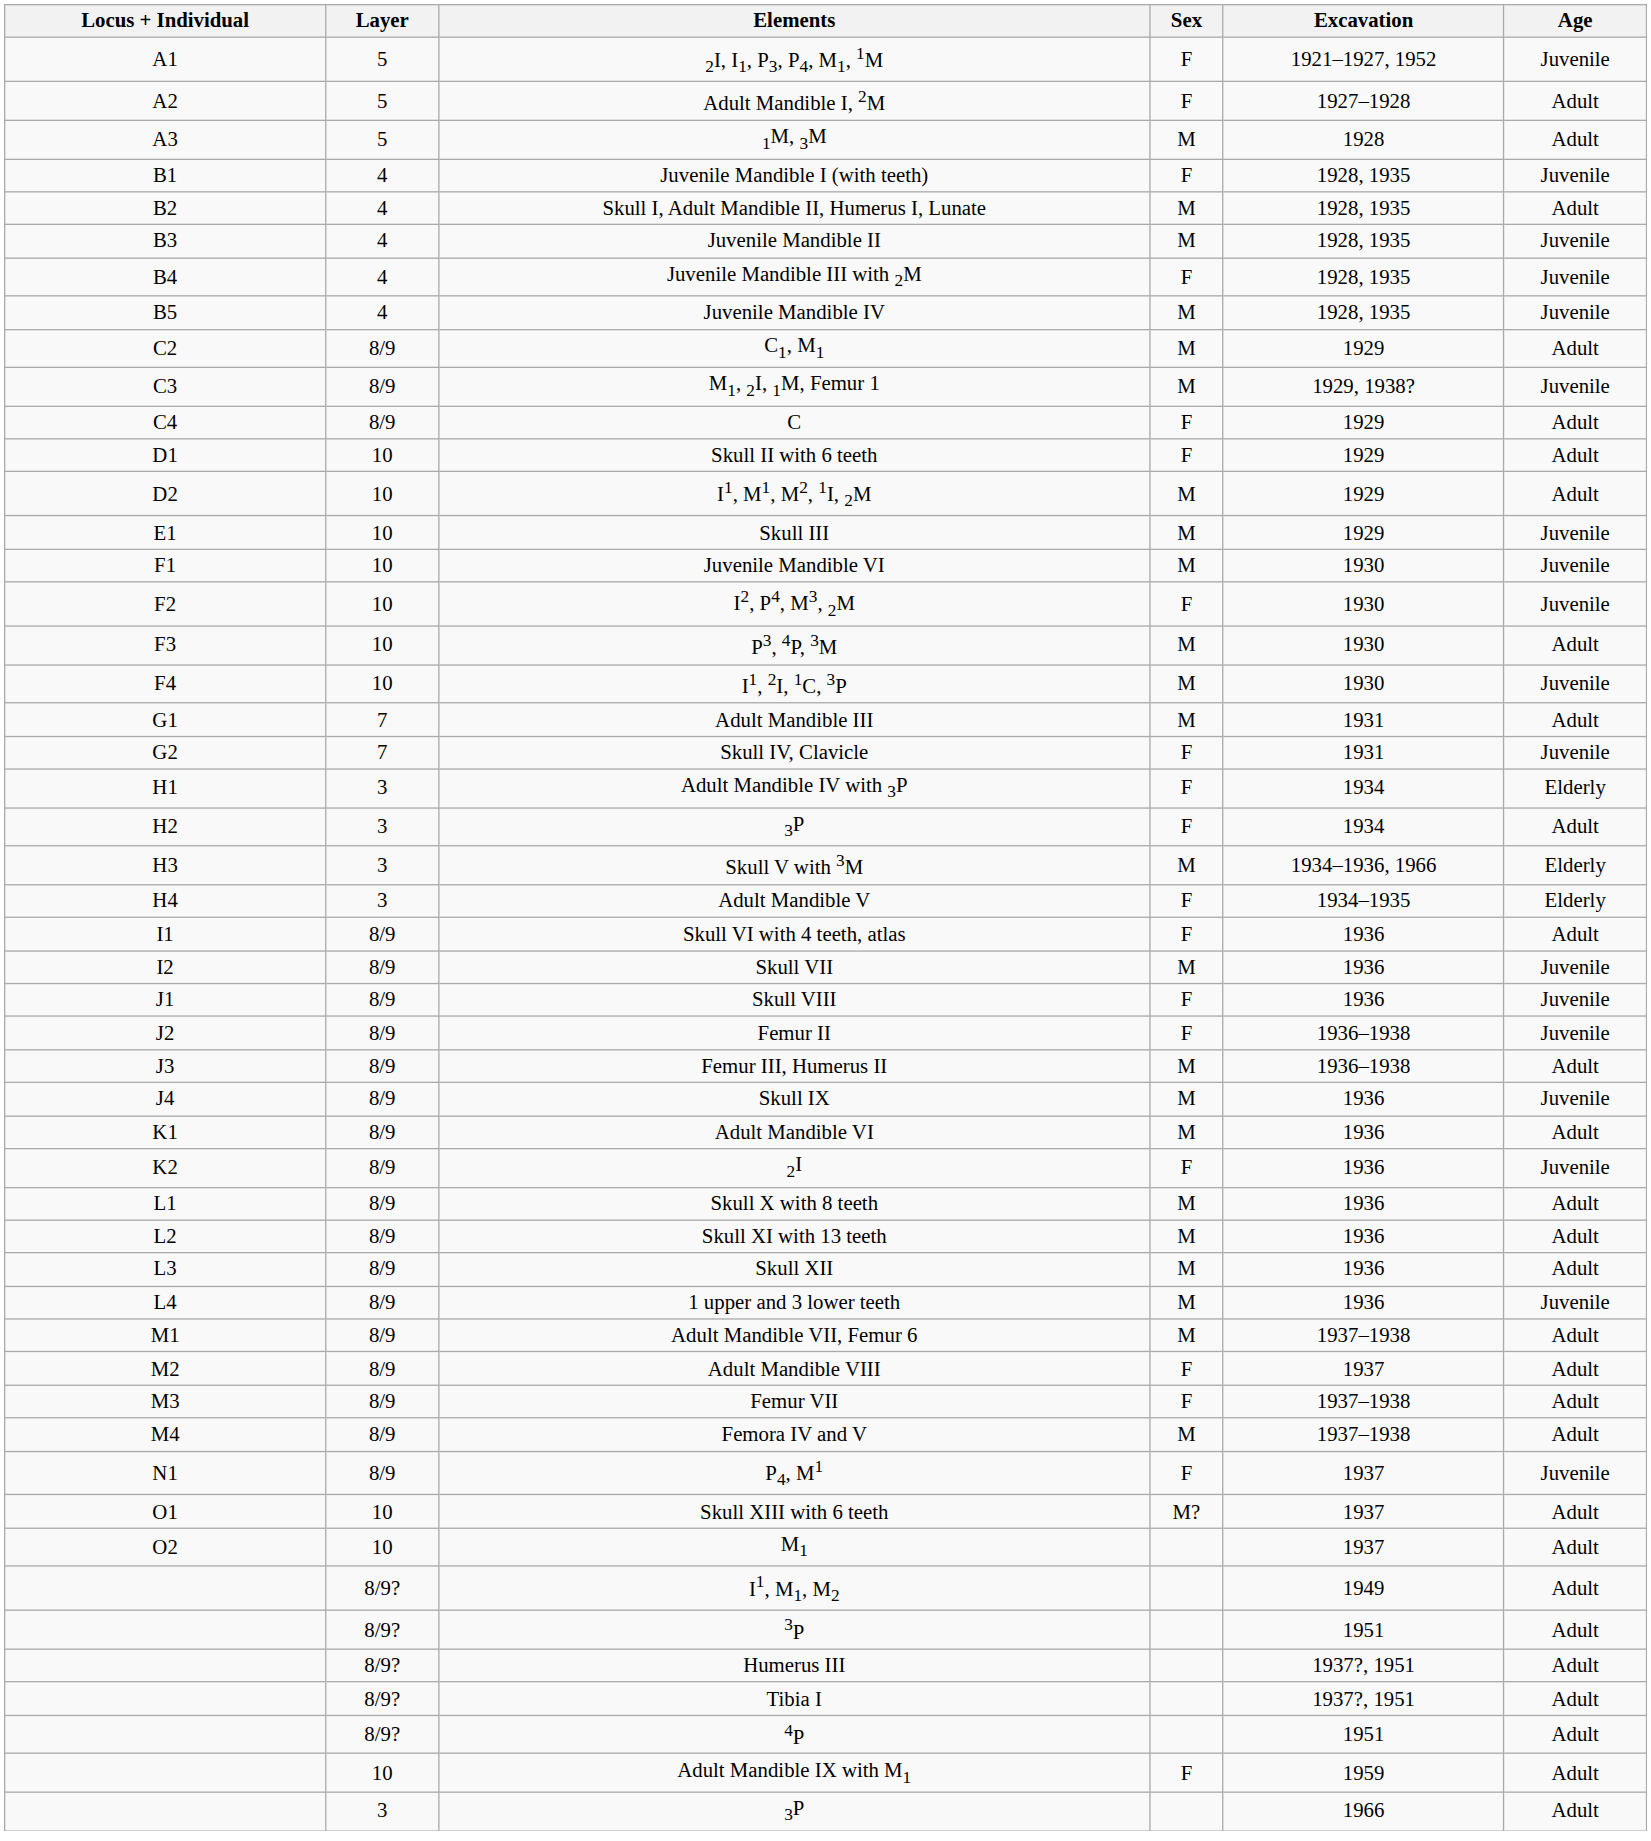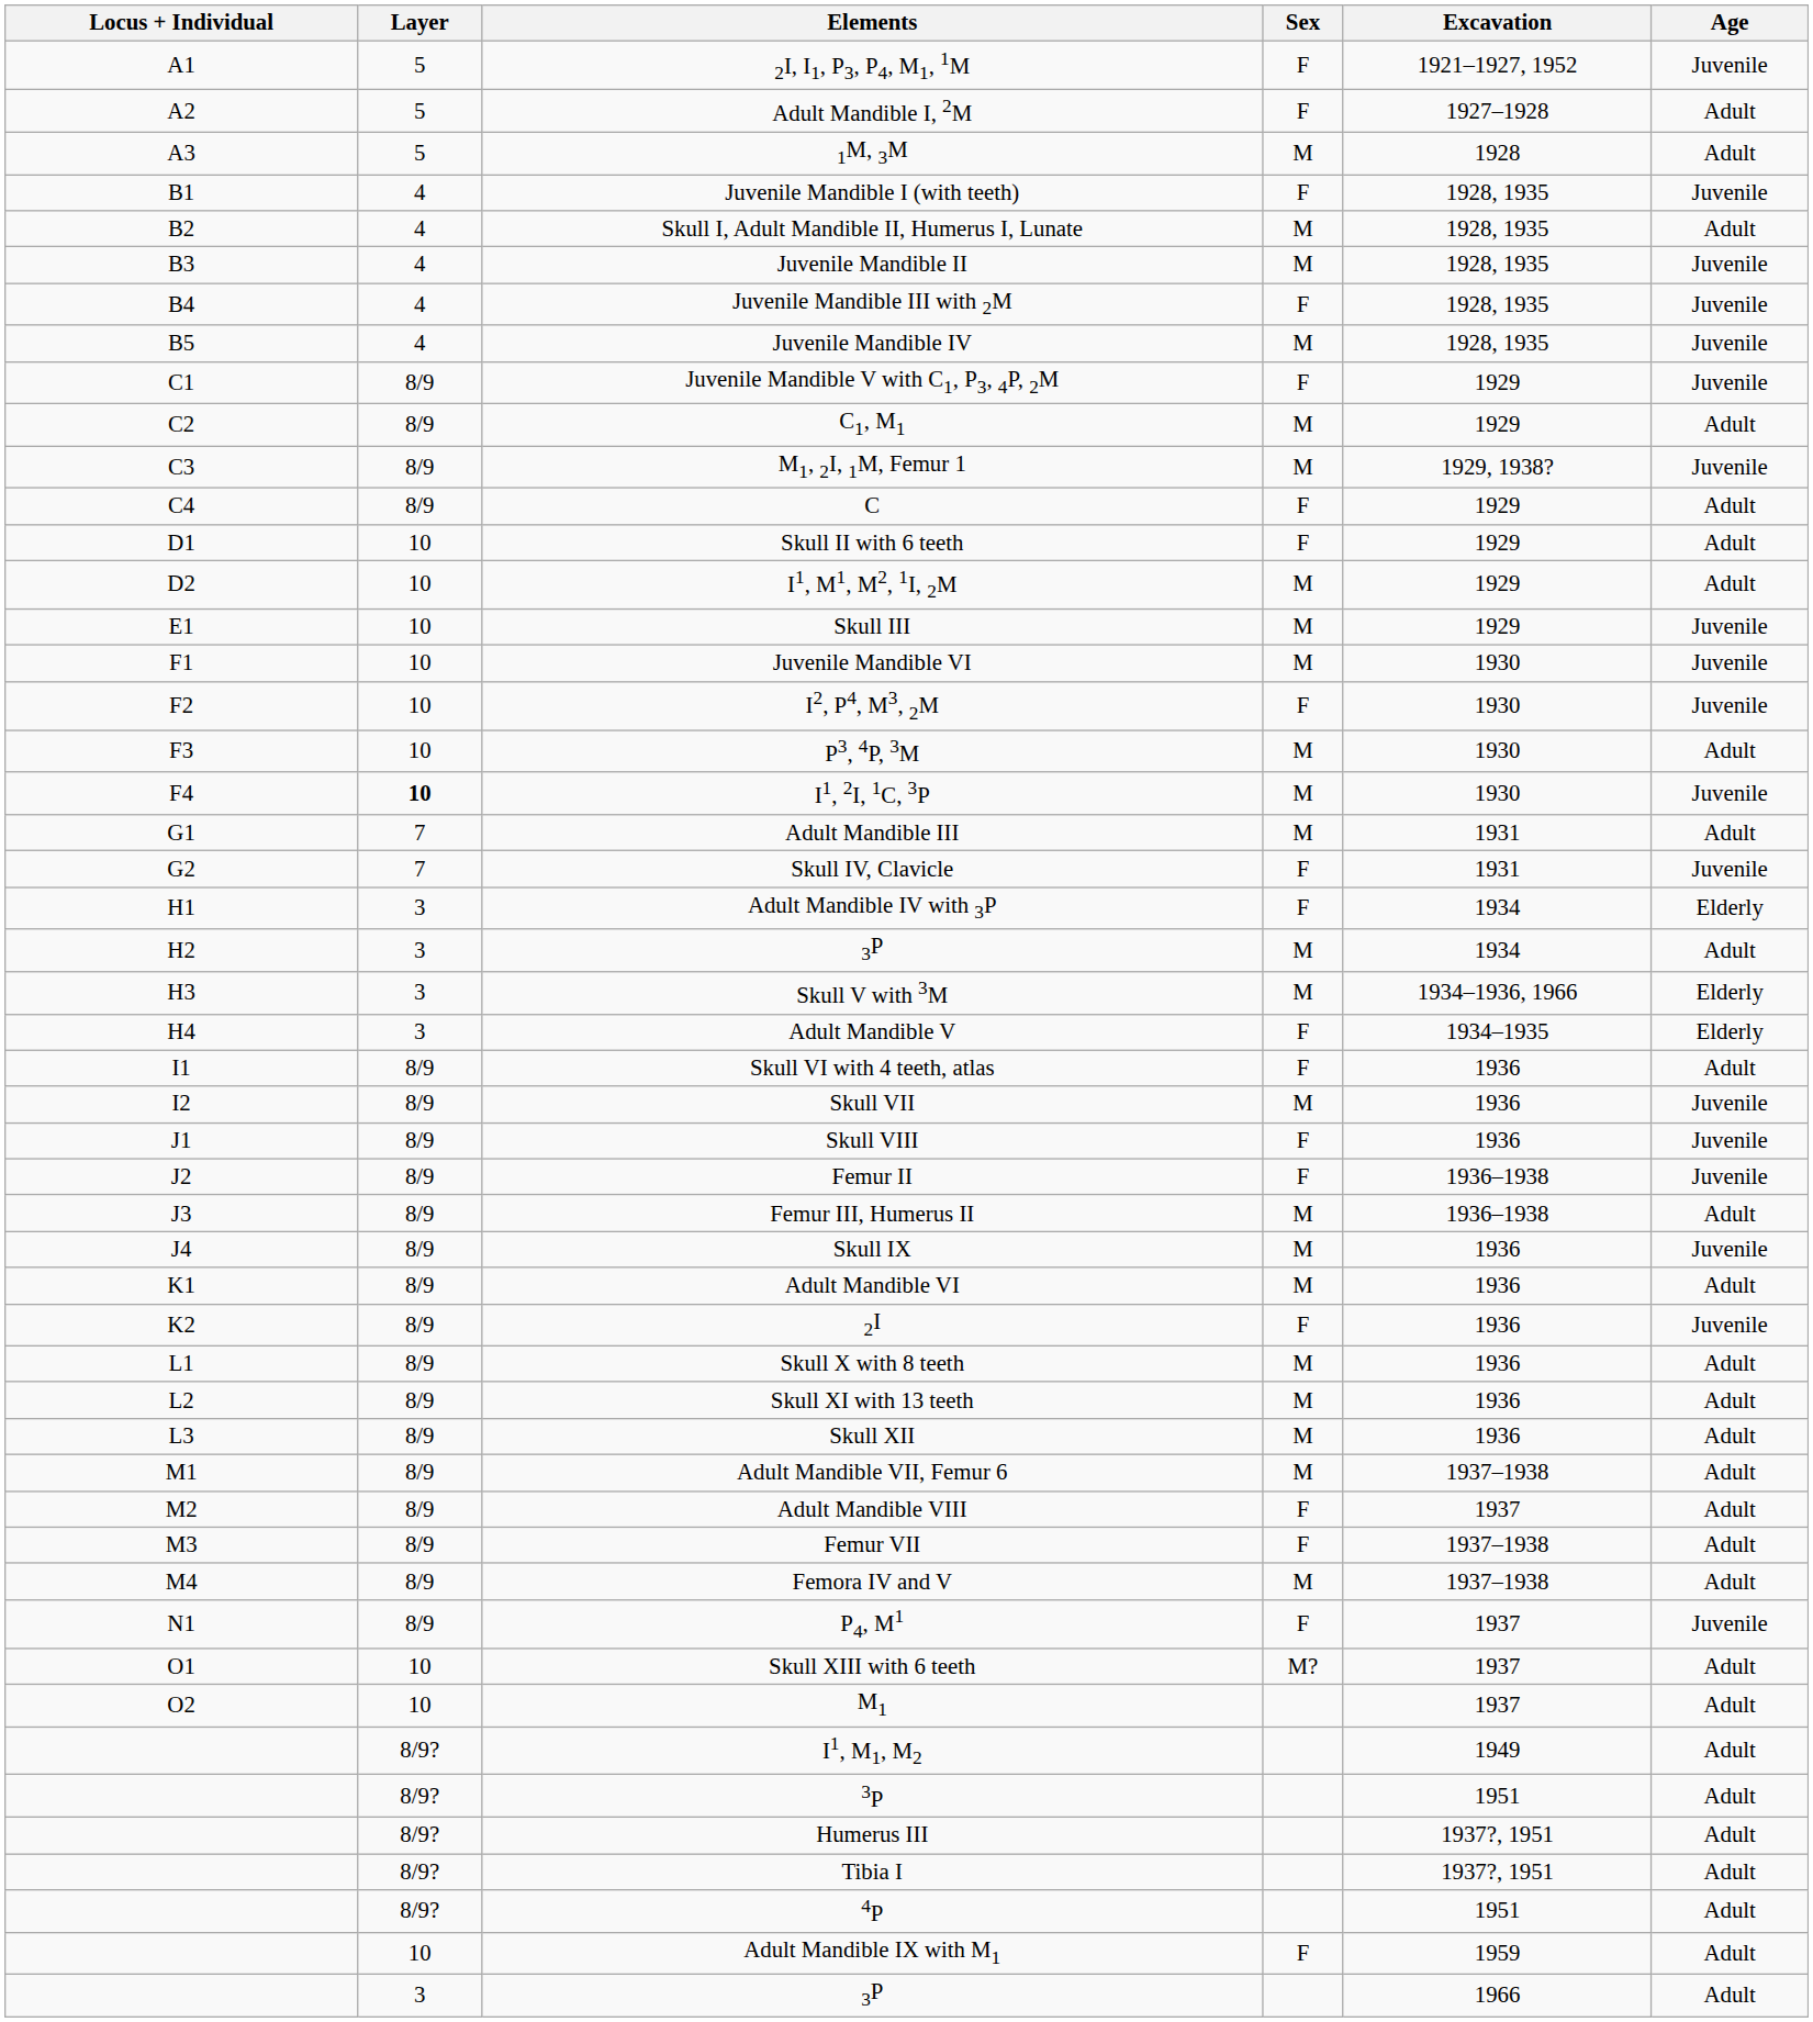+ row: C1 | 8/9 | Juvenile Mandible V with C1, P3, 4P, 2M | F | 1929 | Juvenile
I1, 2I, 1C, 3P | Layer: normal -> bold
H2 / 3P | Sex: F -> M
- row: L4 | 8/9 | 1 upper and 3 lower teeth | M | 1936 | Juvenile
